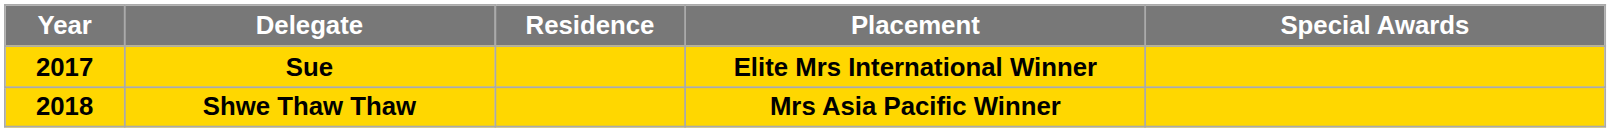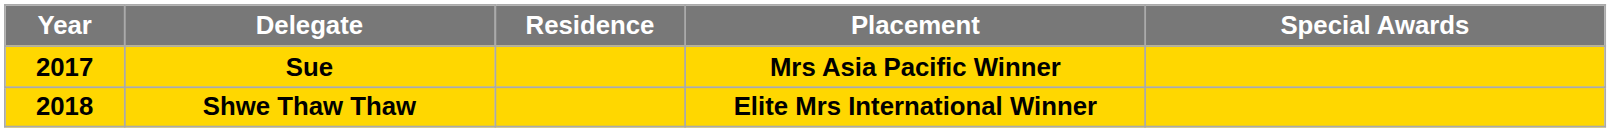Sue | Placement: Elite Mrs International Winner -> Mrs Asia Pacific Winner
Shwe Thaw Thaw | Placement: Mrs Asia Pacific Winner -> Elite Mrs International Winner
